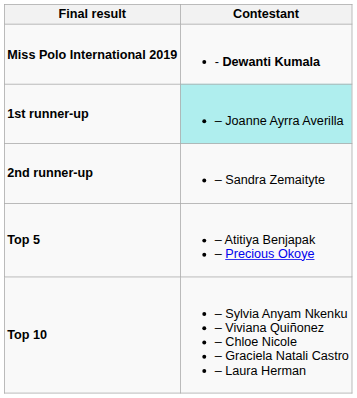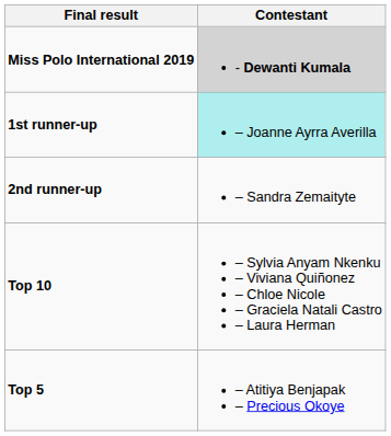Miss Polo International 2019 | Contestant: no background -> lightgrey background
rows swapped: Top 5 <-> Top 10
